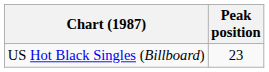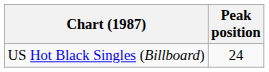US Hot Black Singles (Billboard) | Peak position: 23 -> 24
